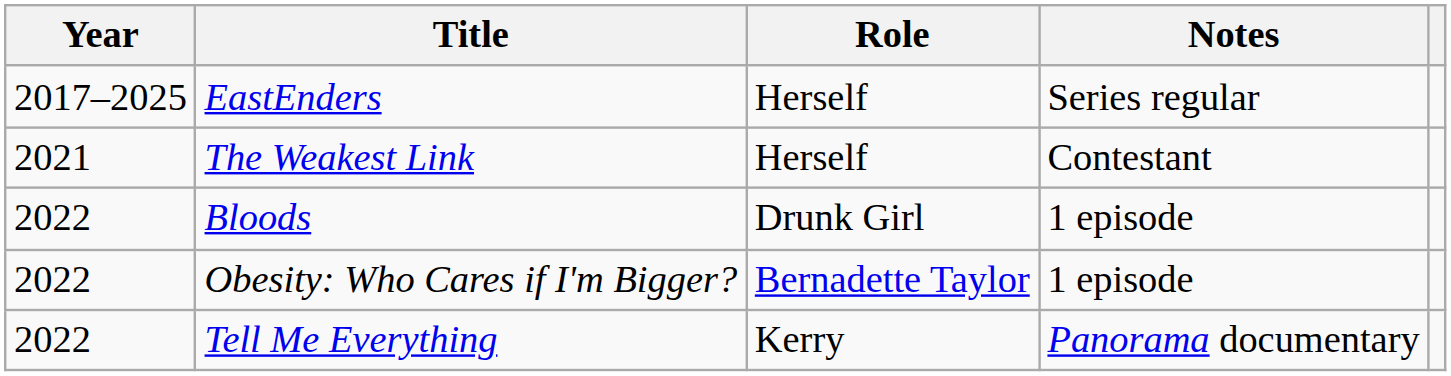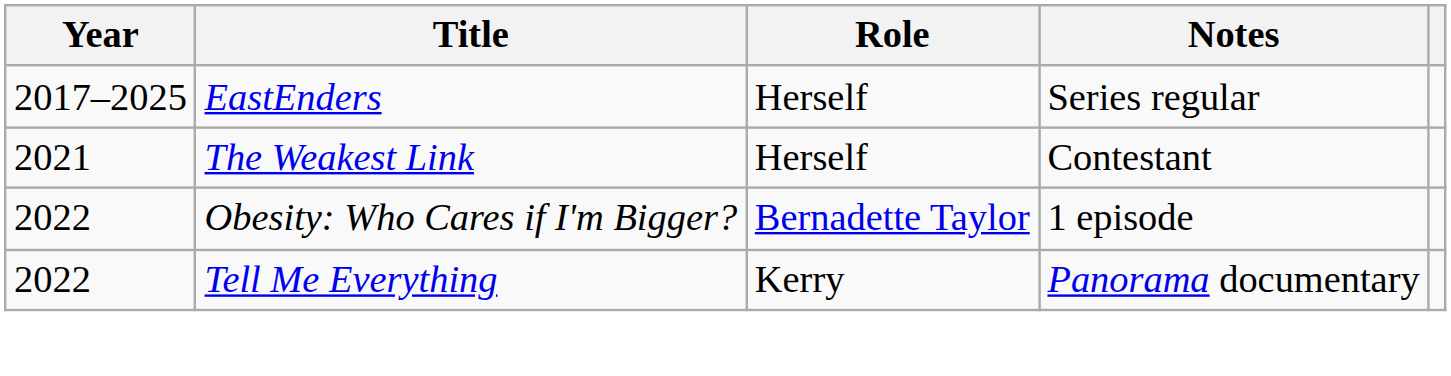- row: 2022 | Bloods | Drunk Girl | 1 episode
